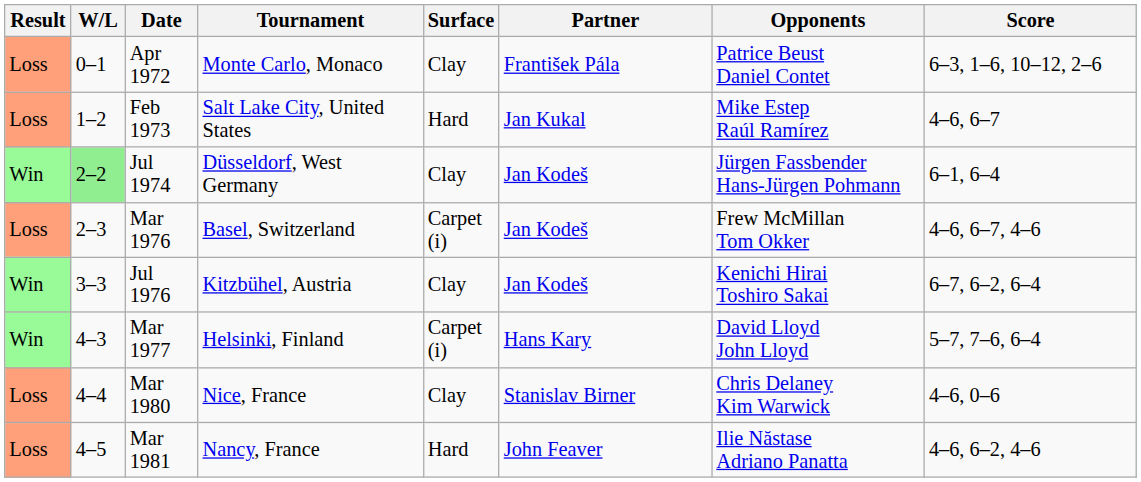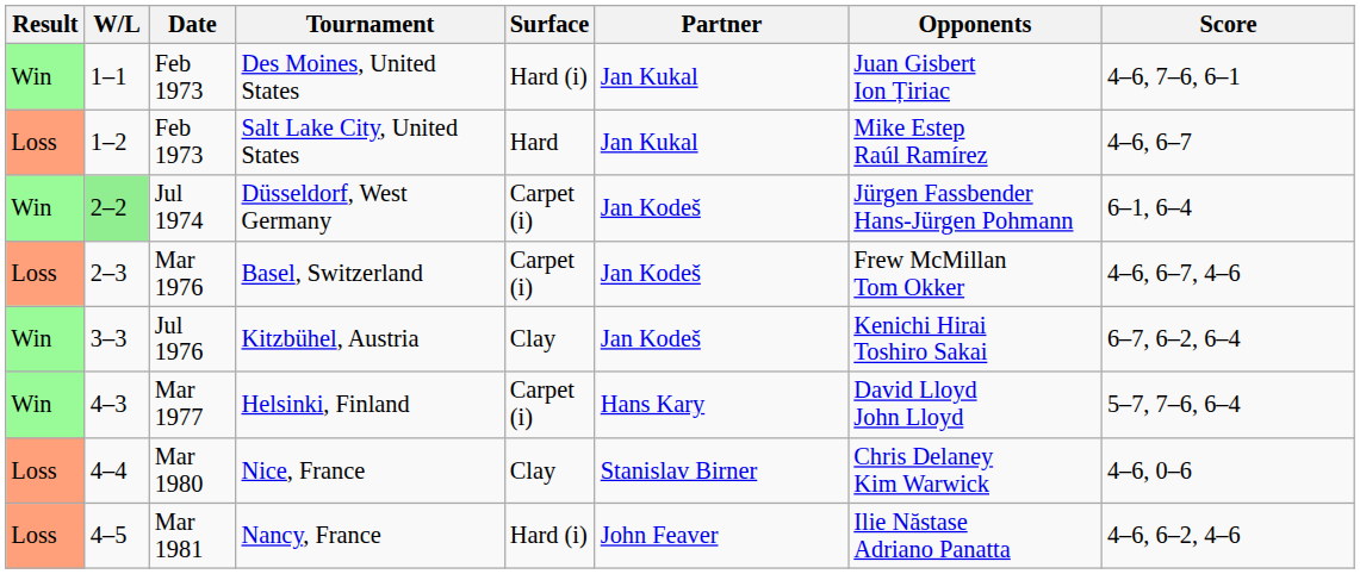- row: Loss | 0–1 | Apr 1972 | Monte Carlo, Monaco | Clay | František Pála | Patrice Beust Daniel Contet | 6–3, 1–6, 10–12, 2–6
+ row: Win | 1–1 | Feb 1973 | Des Moines, United States | Hard (i) | Jan Kukal | Juan Gisbert Ion Țiriac | 4–6, 7–6, 6–1
Düsseldorf, West Germany | Surface: Clay -> Carpet (i)
Nancy, France | Surface: Hard -> Hard (i)
